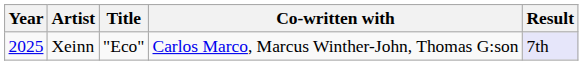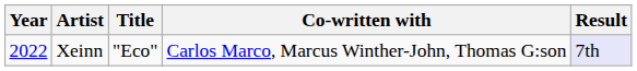Xeinn | Year: 2025 -> 2022
